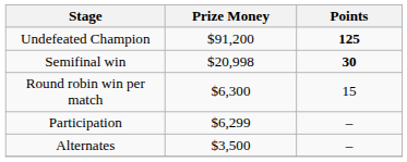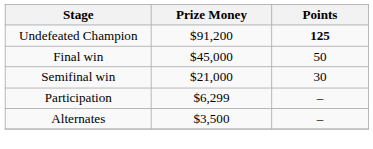+ row: Final win | $45,000 | 50
Semifinal win | Prize Money: $20,998 -> $21,000
Semifinal win | Points: bold -> normal
- row: Round robin win per match | $6,300 | 15
